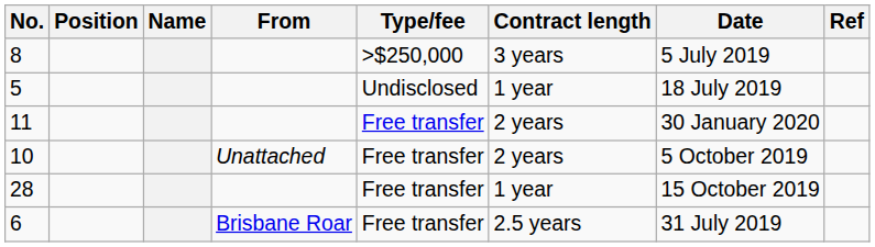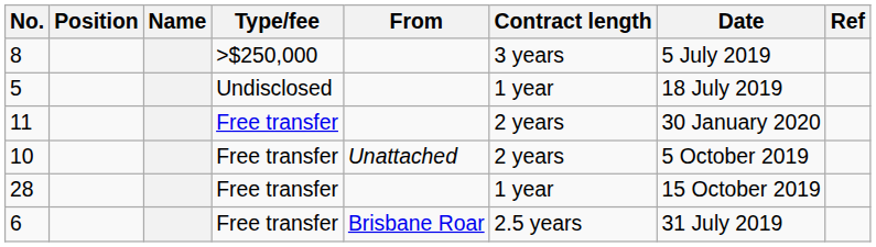columns swapped: From <-> Type/fee
